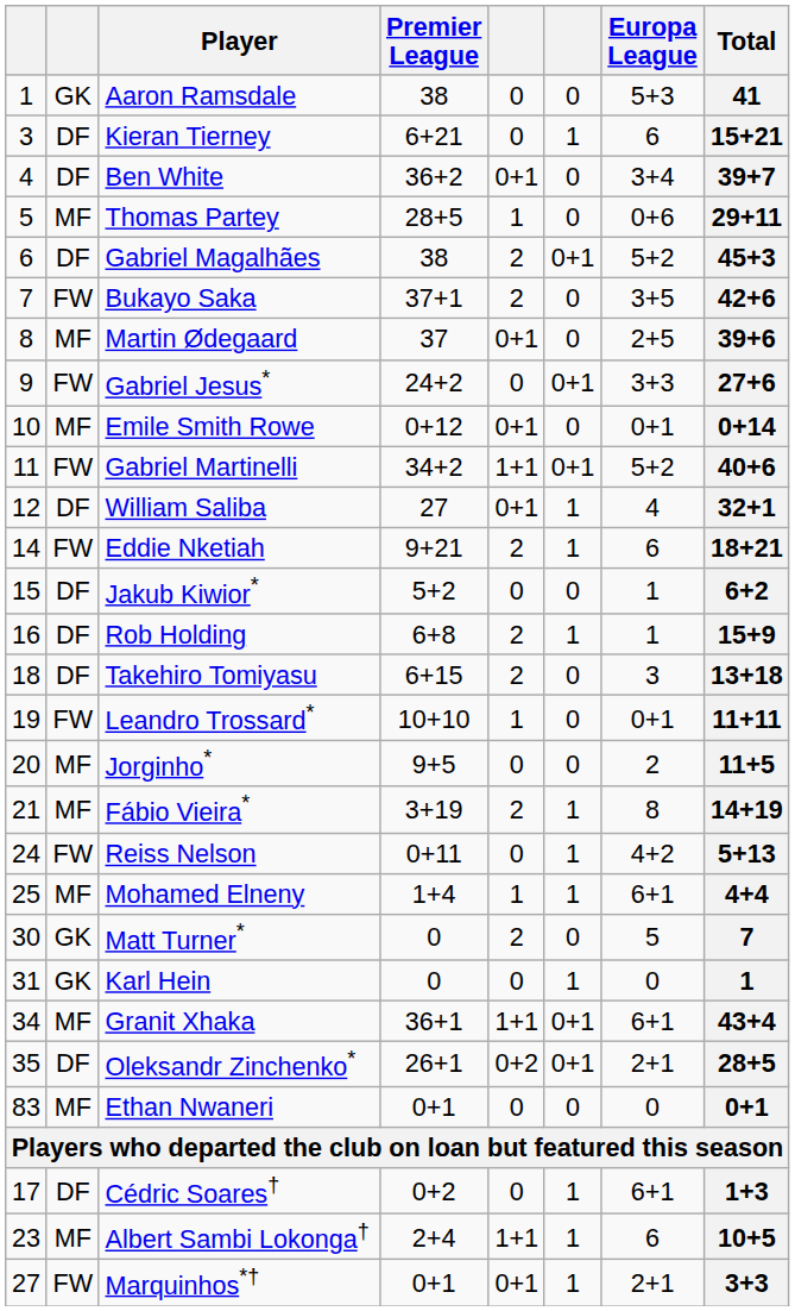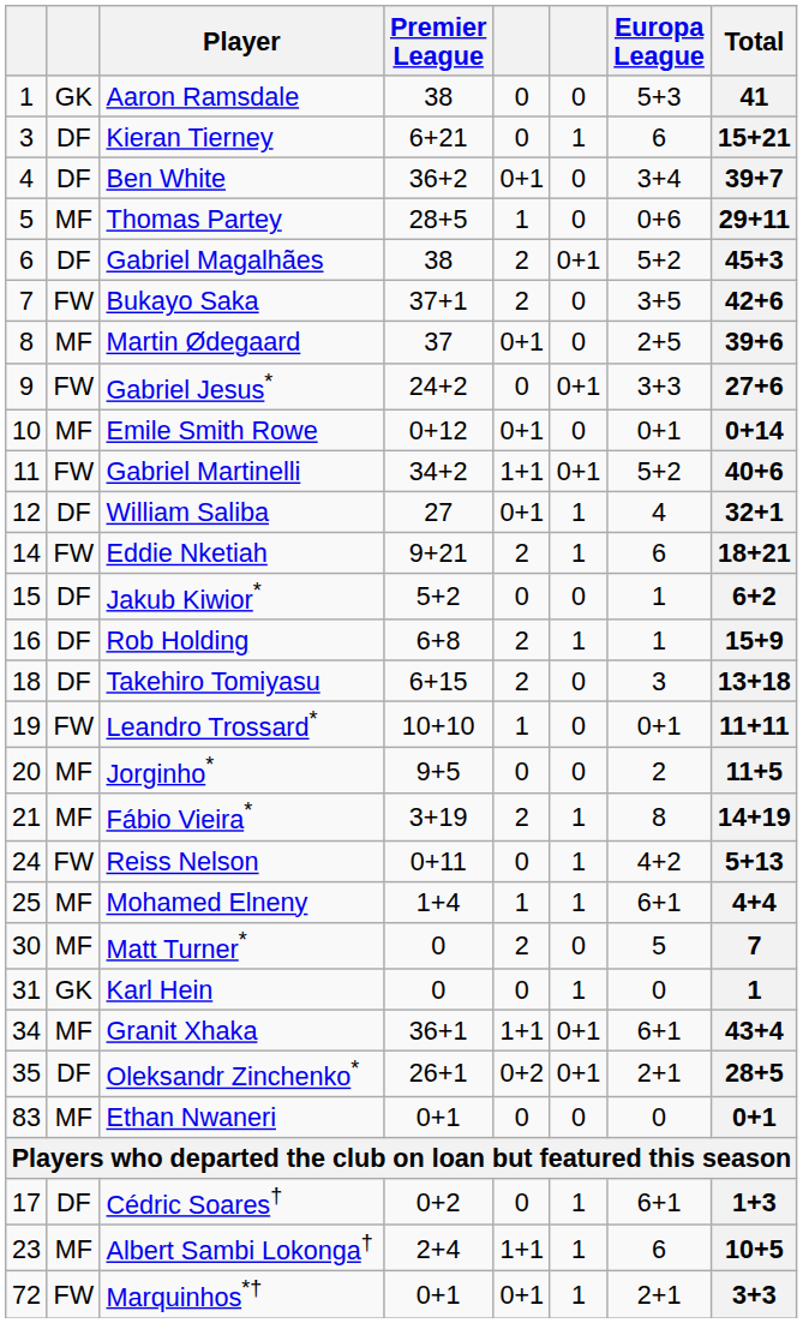Matt Turner* | column 2: GK -> MF
Marquinhos*† | column 1: 27 -> 72
